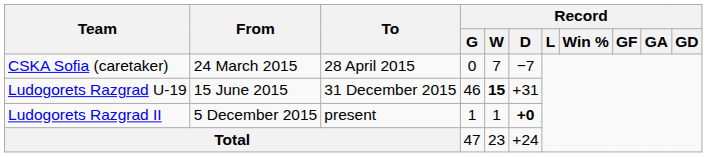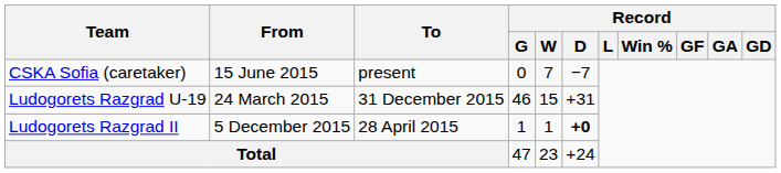CSKA Sofia (caretaker) | From: 24 March 2015 -> 15 June 2015
CSKA Sofia (caretaker) | To: 28 April 2015 -> present
Ludogorets Razgrad U-19 | From: 15 June 2015 -> 24 March 2015
Ludogorets Razgrad U-19 | Record / W: bold -> normal
Ludogorets Razgrad II | To: present -> 28 April 2015
